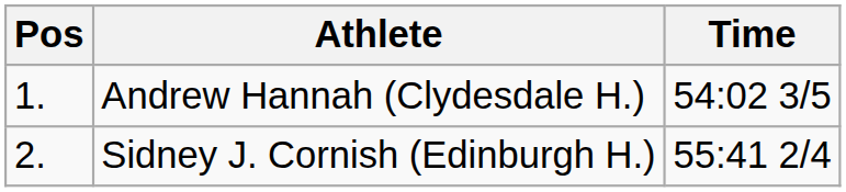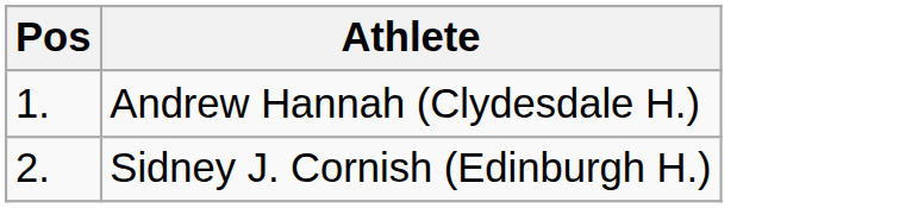- column: Time | 54:02 3/5 | 55:41 2/4
